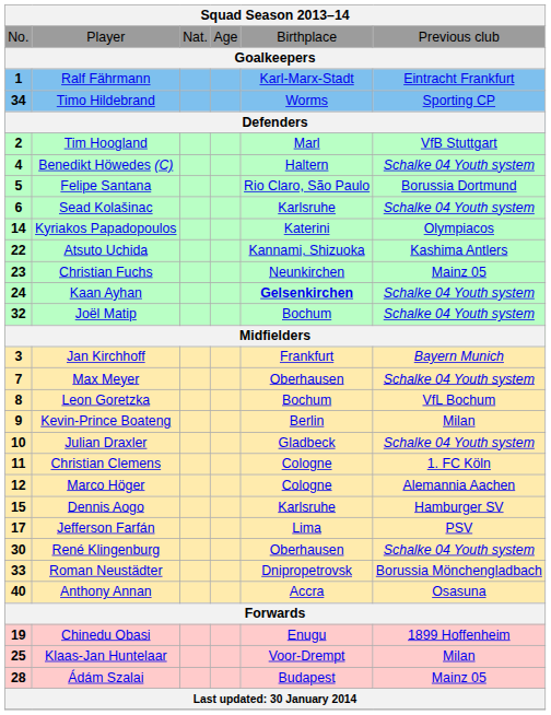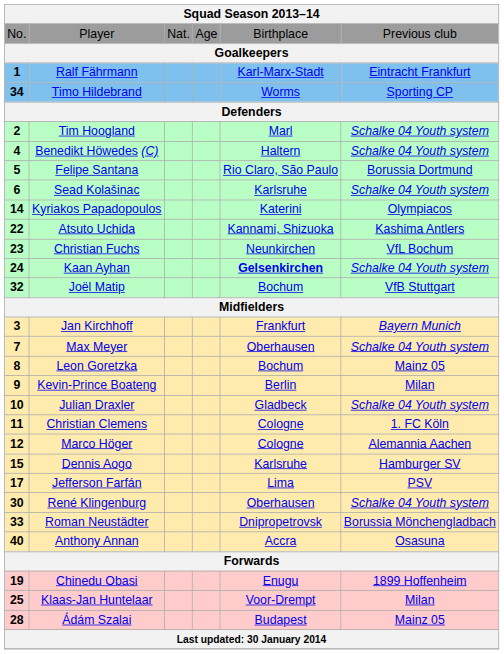Tim Hoogland | column 6: VfB Stuttgart -> Schalke 04 Youth system
Christian Fuchs | column 6: Mainz 05 -> VfL Bochum
Joël Matip | column 6: Schalke 04 Youth system -> VfB Stuttgart
Leon Goretzka | column 6: VfL Bochum -> Mainz 05
